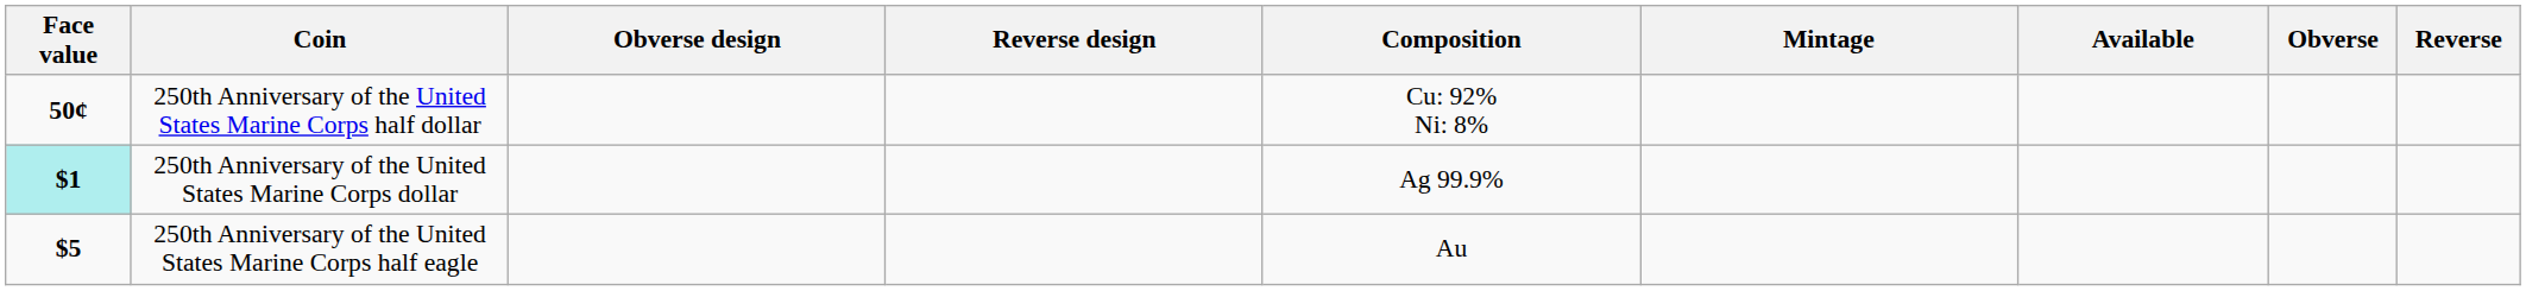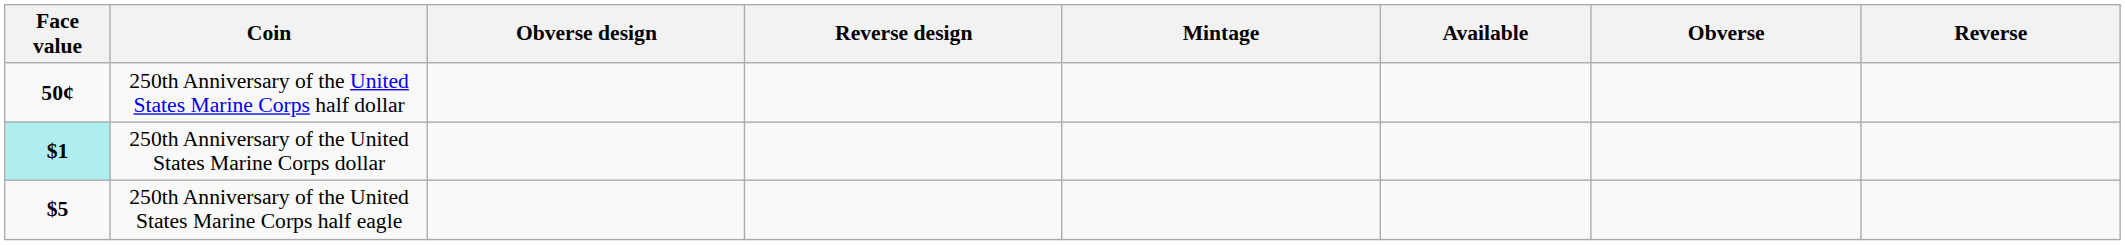- column: Composition | Cu: 92% Ni: 8% | Ag 99.9% | Au
